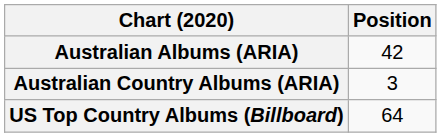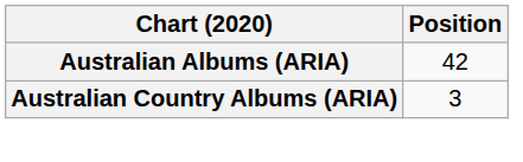- row: US Top Country Albums (Billboard) | 64
